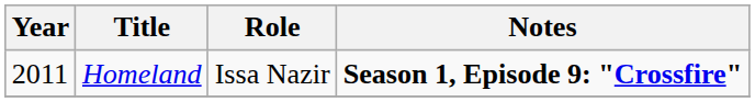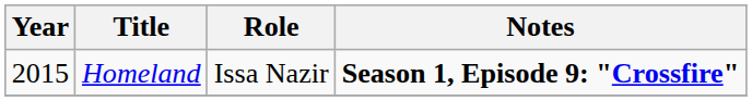Homeland | Year: 2011 -> 2015
